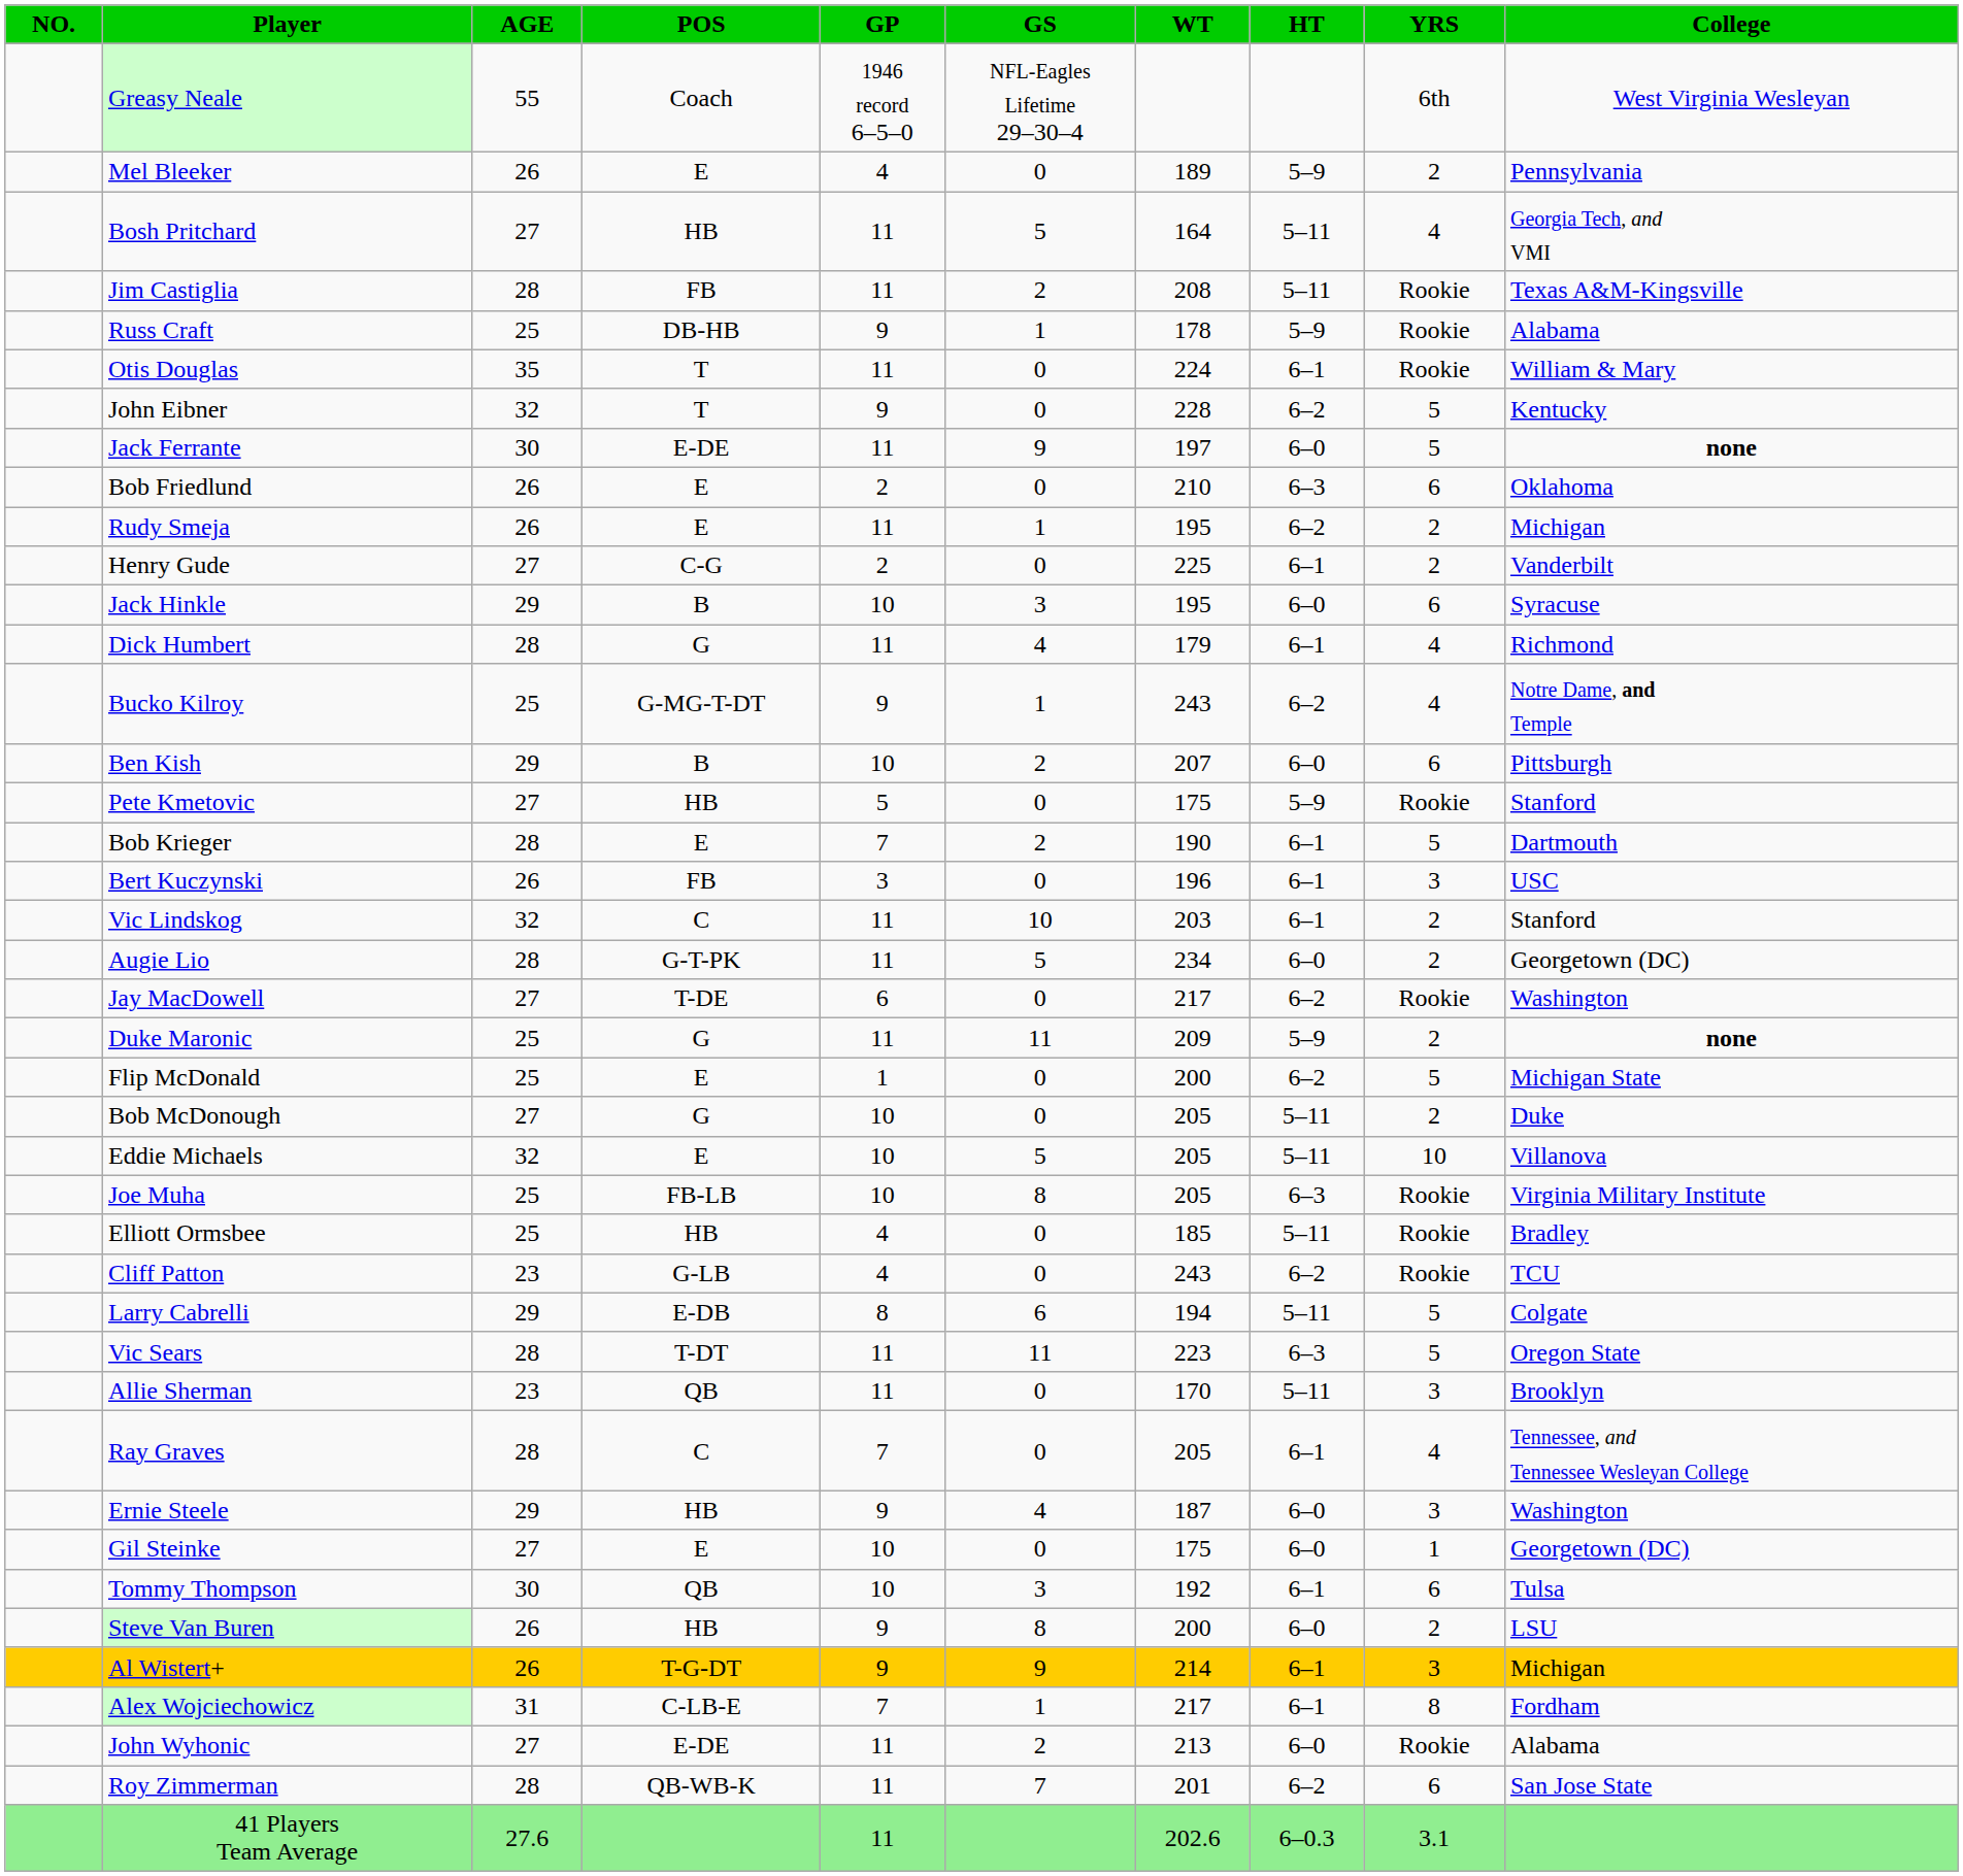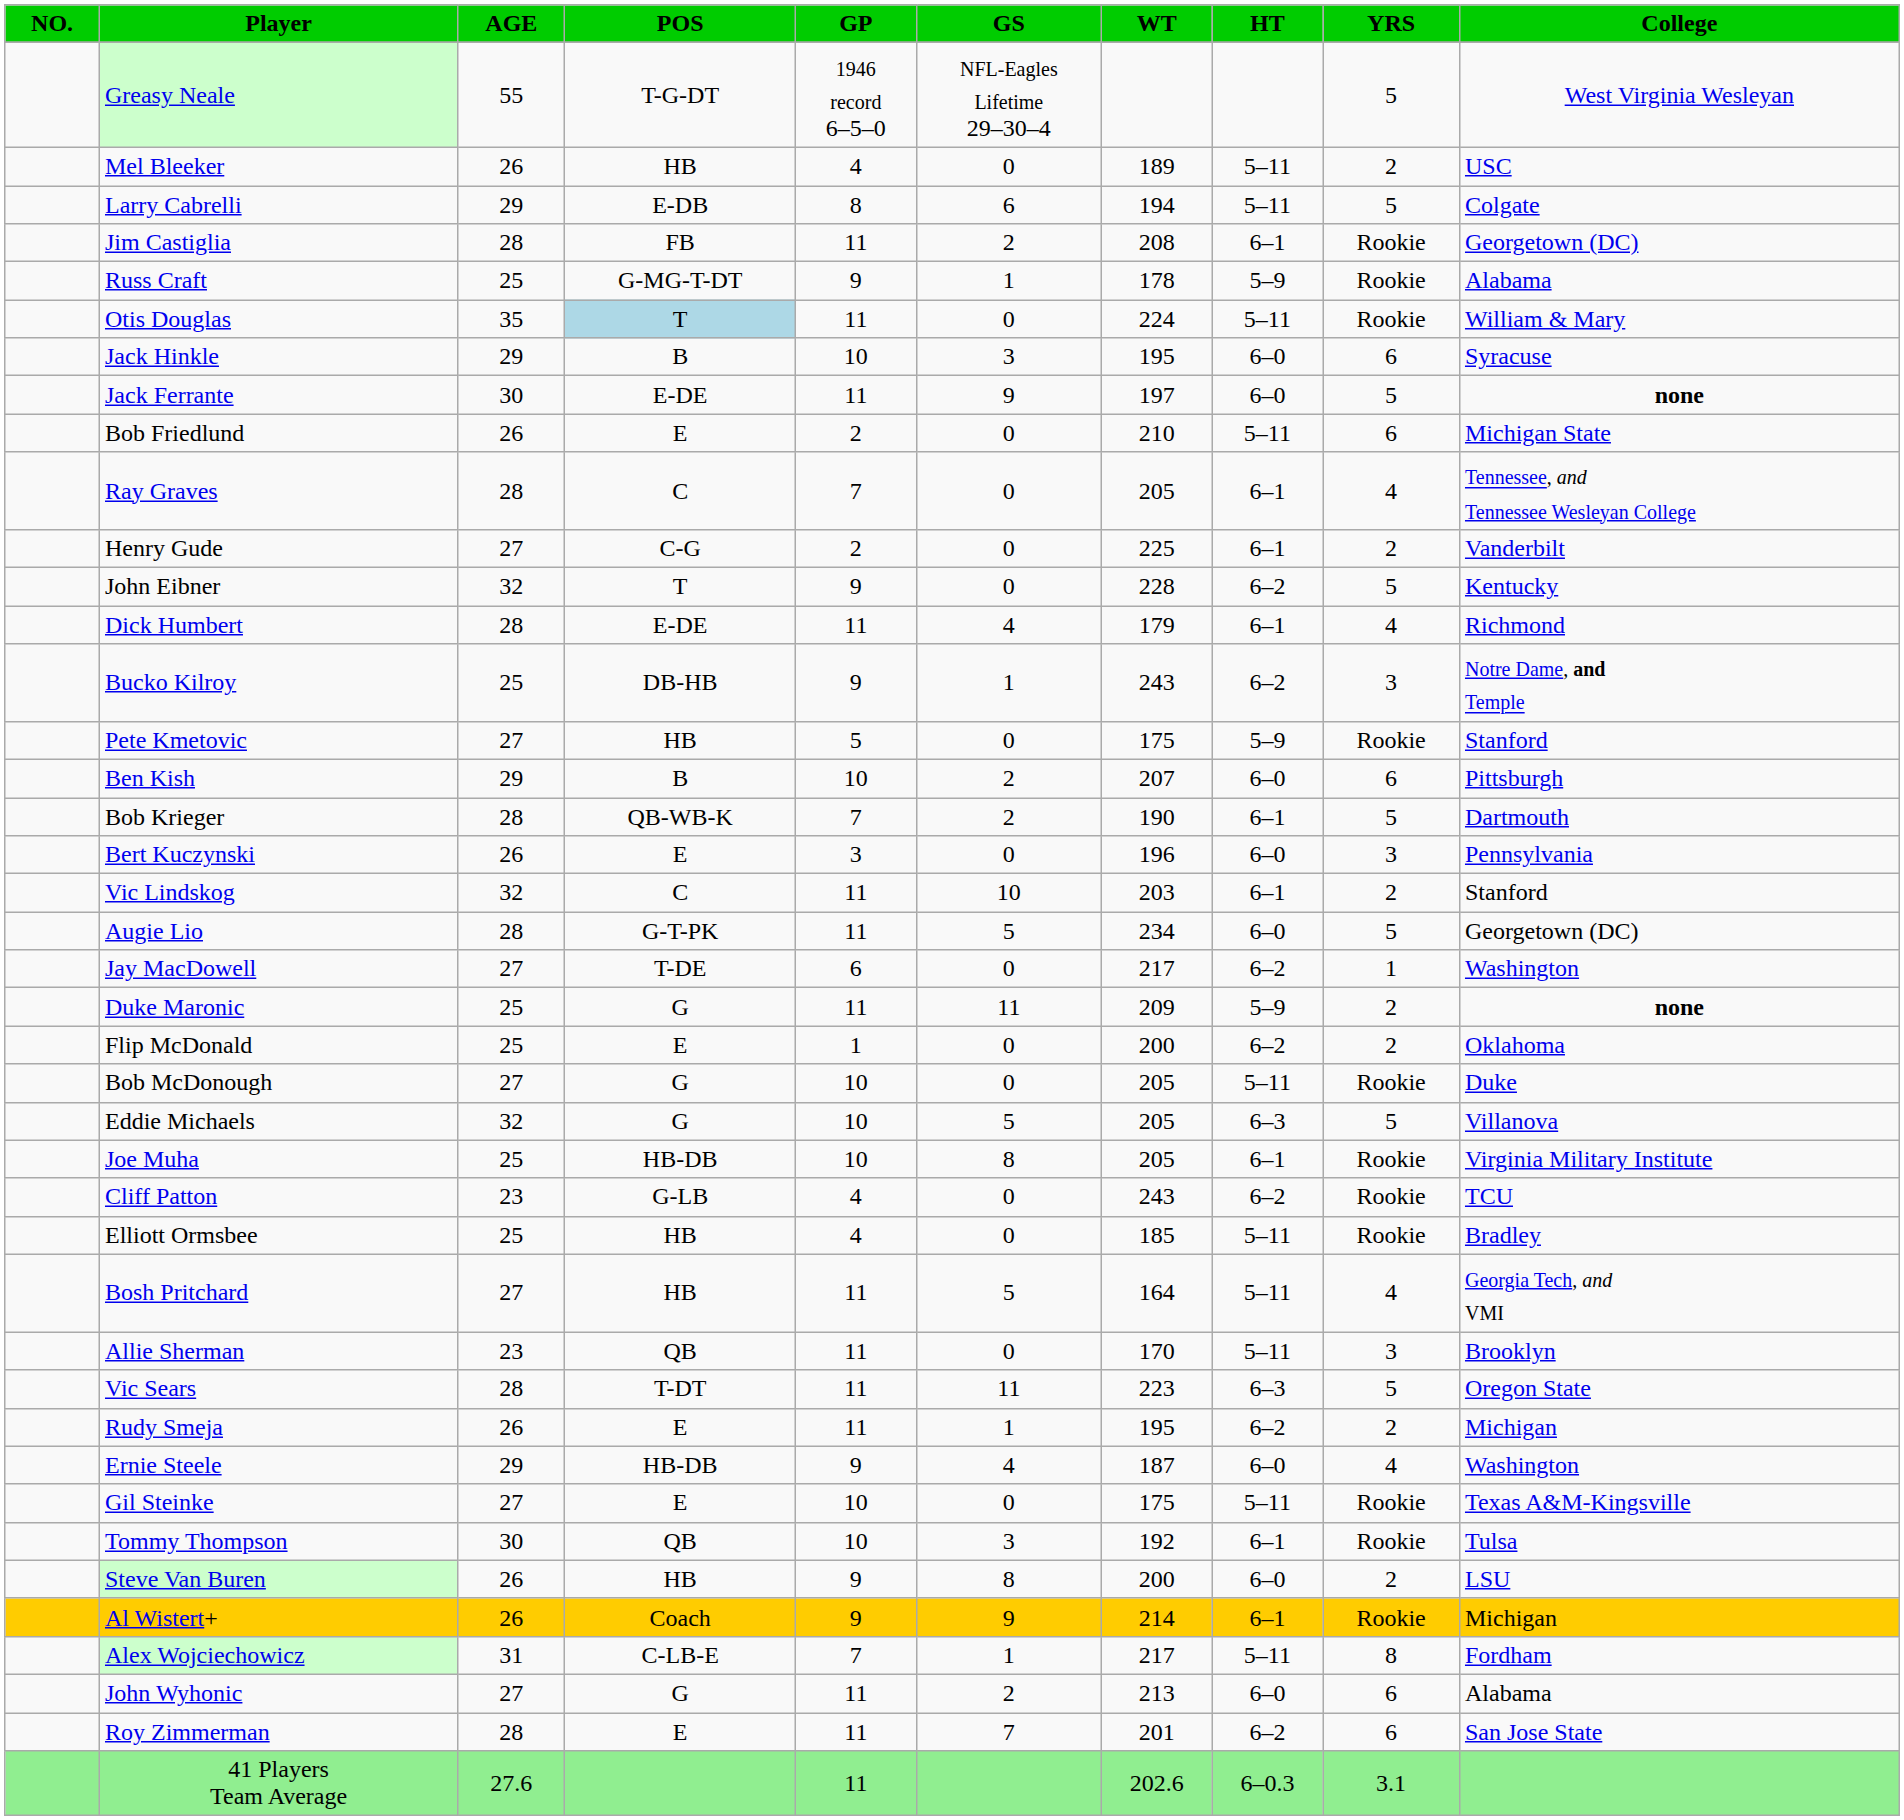Greasy Neale | POS: Coach -> T-G-DT
Greasy Neale | YRS: 6th -> 5
Mel Bleeker | POS: E -> HB
Mel Bleeker | HT: 5–9 -> 5–11
Mel Bleeker | College: Pennsylvania -> USC
rows swapped: Larry Cabrelli <-> Bosh Pritchard
Jim Castiglia | HT: 5–11 -> 6–1
Jim Castiglia | College: Texas A&M-Kingsville -> Georgetown (DC)
Russ Craft | POS: DB-HB -> G-MG-T-DT
Otis Douglas | POS: no background -> lightblue background
Otis Douglas | HT: 6–1 -> 5–11
rows swapped: John Eibner <-> Jack Hinkle
Bob Friedlund | HT: 6–3 -> 5–11
Bob Friedlund | College: Oklahoma -> Michigan State
rows swapped: Ray Graves <-> Rudy Smeja
Dick Humbert | POS: G -> E-DE
Bucko Kilroy | POS: G-MG-T-DT -> DB-HB
Bucko Kilroy | YRS: 4 -> 3
rows swapped: Ben Kish <-> Pete Kmetovic
Bob Krieger | POS: E -> QB-WB-K
Bert Kuczynski | POS: FB -> E
Bert Kuczynski | HT: 6–1 -> 6–0
Bert Kuczynski | College: USC -> Pennsylvania
Augie Lio | YRS: 2 -> 5
Jay MacDowell | YRS: Rookie -> 1
Flip McDonald | YRS: 5 -> 2
Flip McDonald | College: Michigan State -> Oklahoma
Bob McDonough | YRS: 2 -> Rookie
Eddie Michaels | POS: E -> G
Eddie Michaels | HT: 5–11 -> 6–3
Eddie Michaels | YRS: 10 -> 5
Joe Muha | POS: FB-LB -> HB-DB
Joe Muha | HT: 6–3 -> 6–1
rows swapped: Elliott Ormsbee <-> Cliff Patton
rows swapped: Vic Sears <-> Allie Sherman
Ernie Steele | POS: HB -> HB-DB
Ernie Steele | YRS: 3 -> 4
Gil Steinke | HT: 6–0 -> 5–11
Gil Steinke | YRS: 1 -> Rookie
Gil Steinke | College: Georgetown (DC) -> Texas A&M-Kingsville
Tommy Thompson | YRS: 6 -> Rookie
Al Wistert+ | POS: T-G-DT -> Coach
Al Wistert+ | YRS: 3 -> Rookie
Alex Wojciechowicz | HT: 6–1 -> 5–11
John Wyhonic | POS: E-DE -> G
John Wyhonic | YRS: Rookie -> 6
Roy Zimmerman | POS: QB-WB-K -> E
